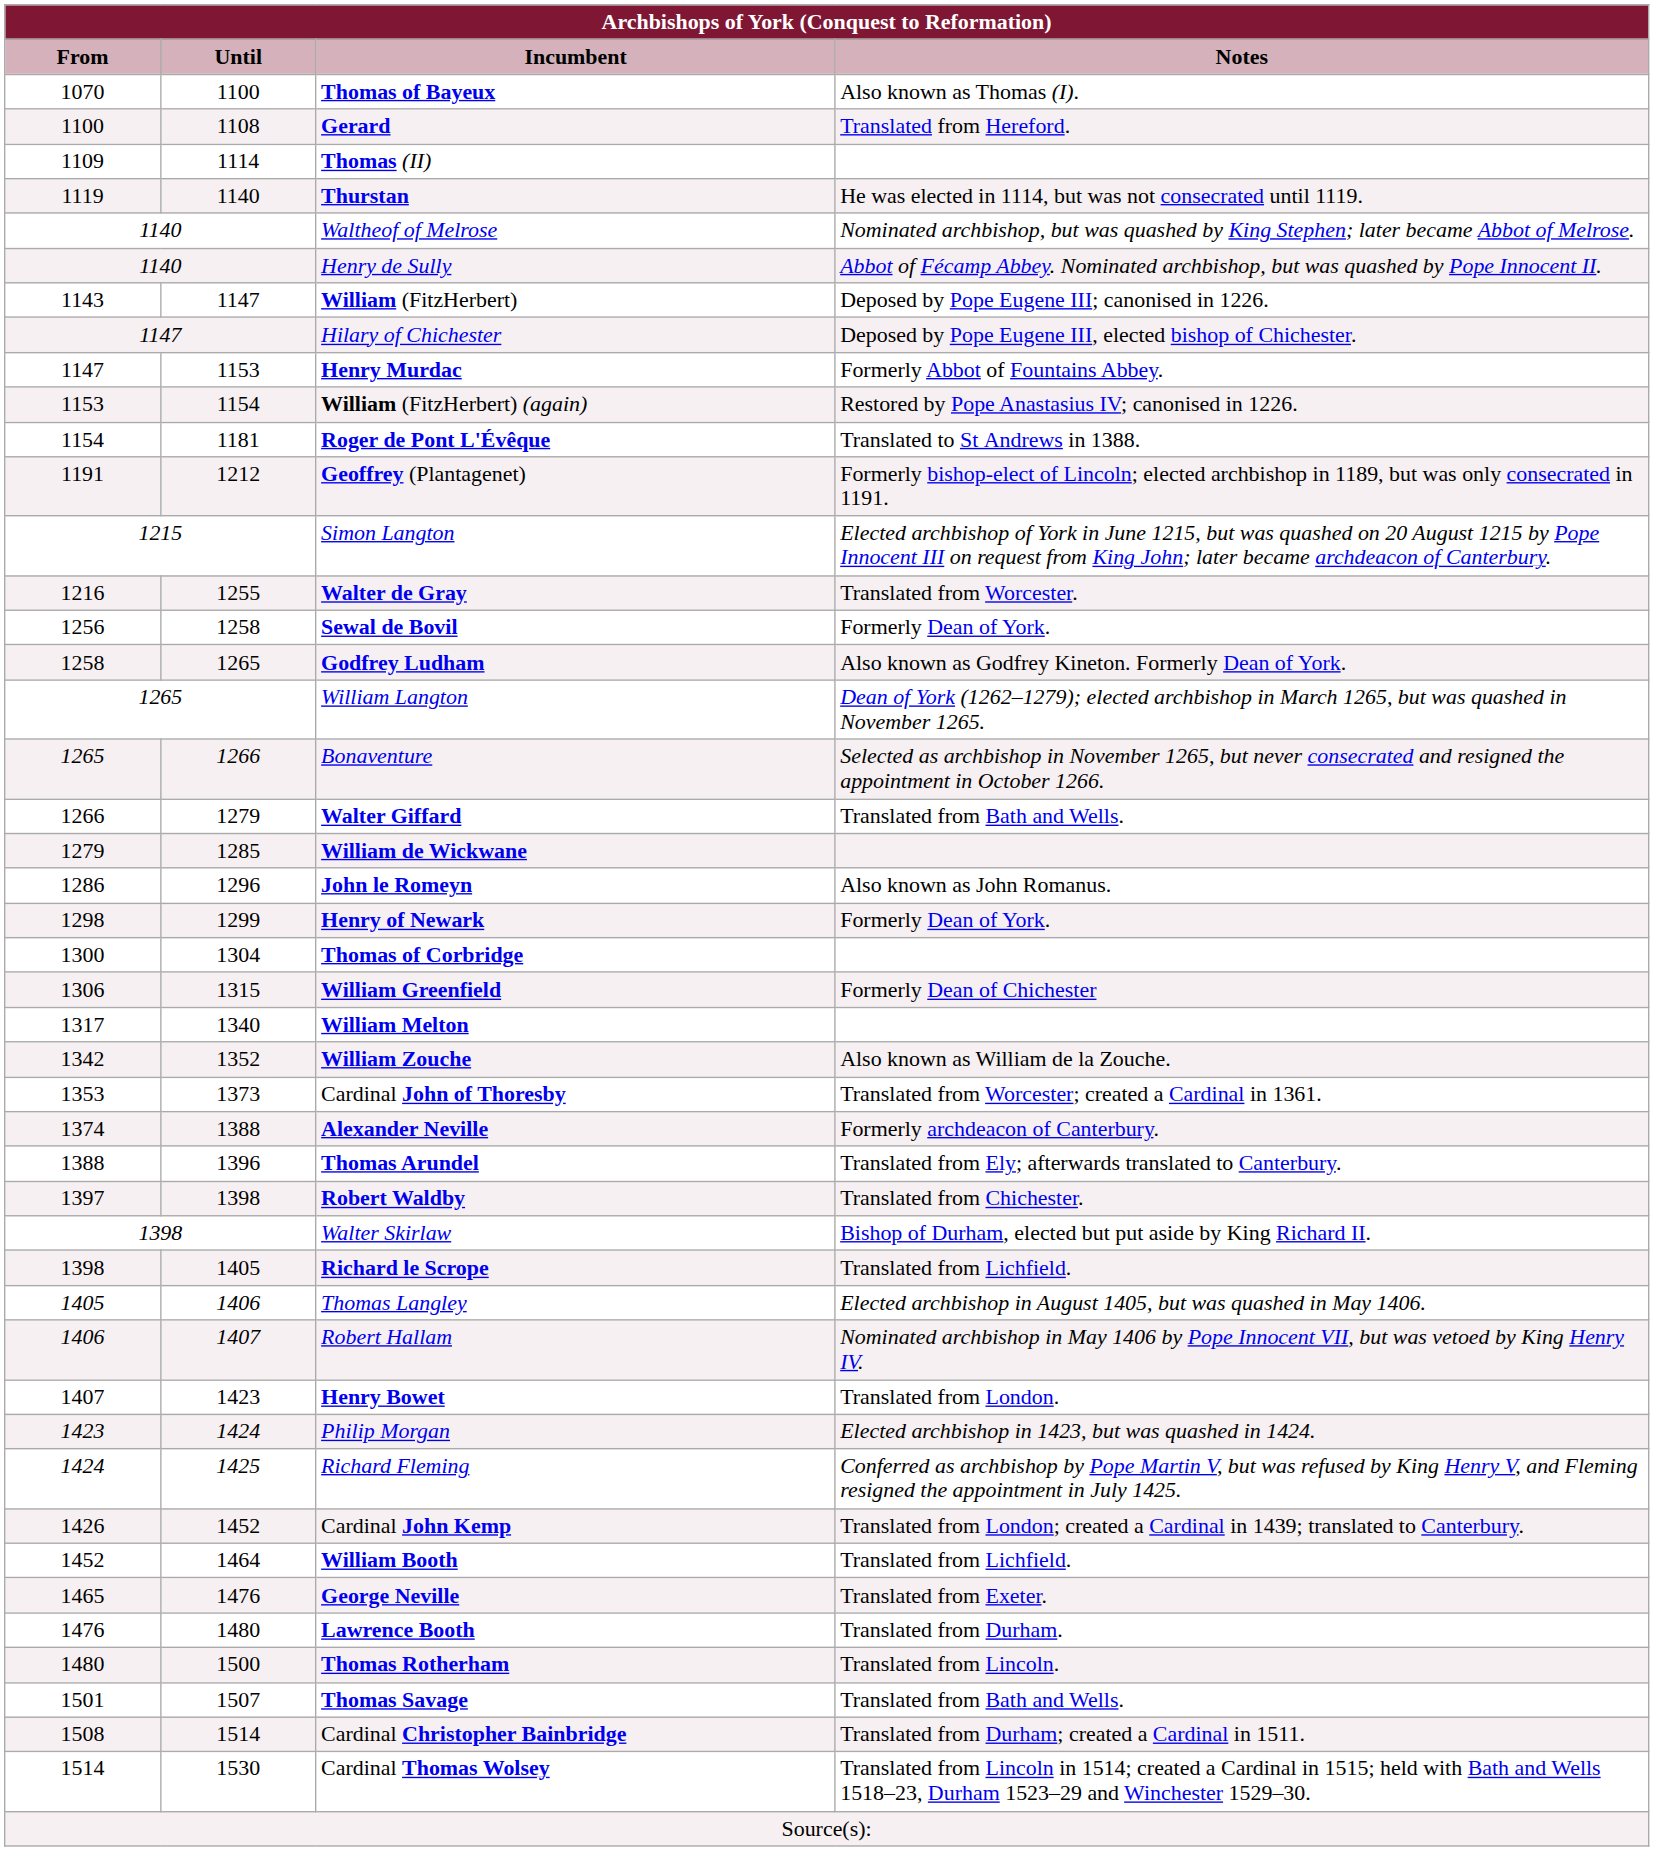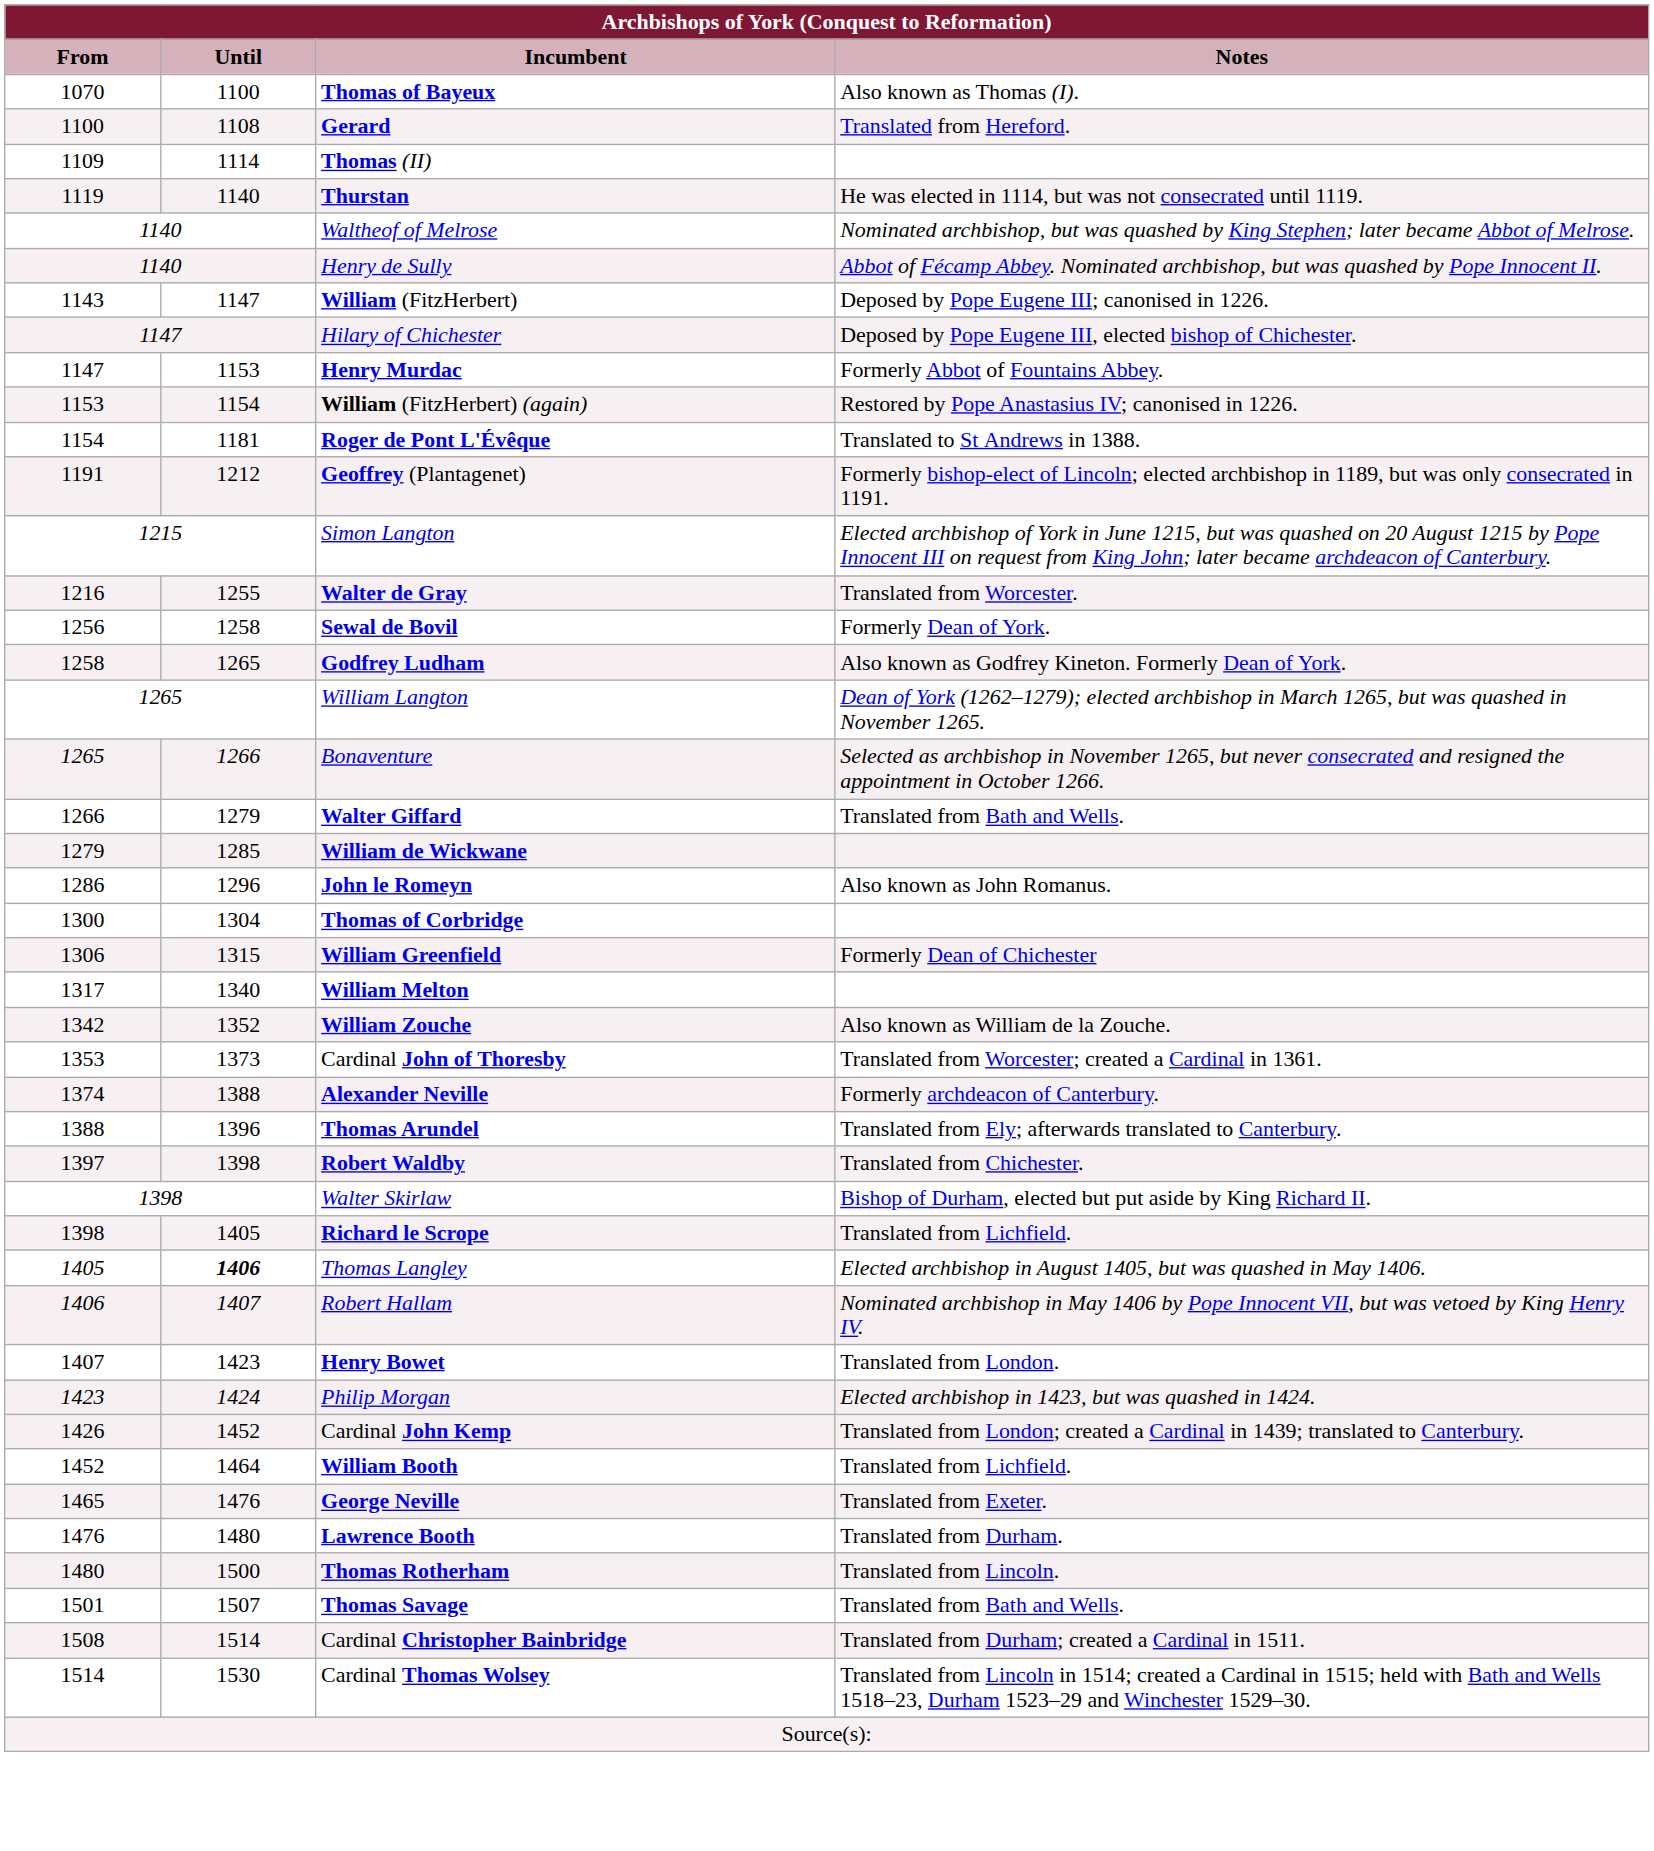- row: 1298 | 1299 | Henry of Newark | Formerly Dean of York.
Thomas Langley | Until: normal -> bold
- row: 1424 | 1425 | Richard Fleming | Conferred as archbishop by Pope Martin V, but was refused by King Henry V, and Fleming resigned the appointment in July 1425.
